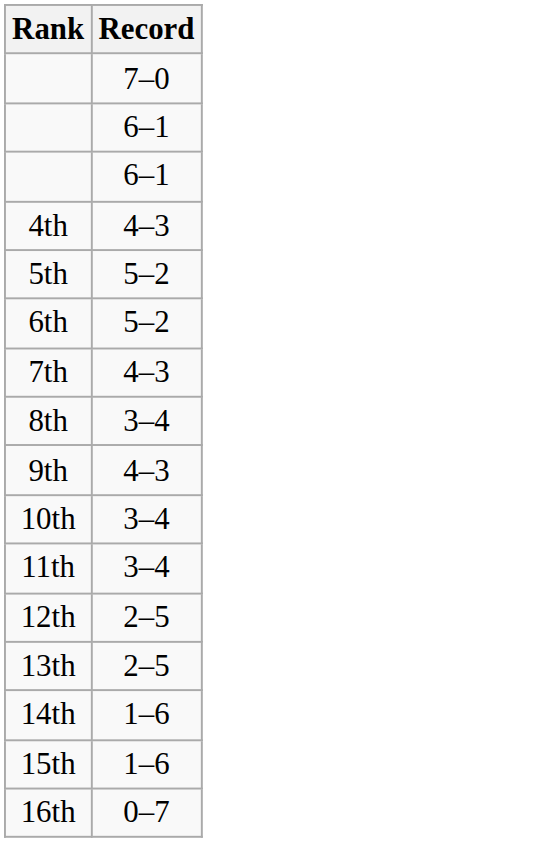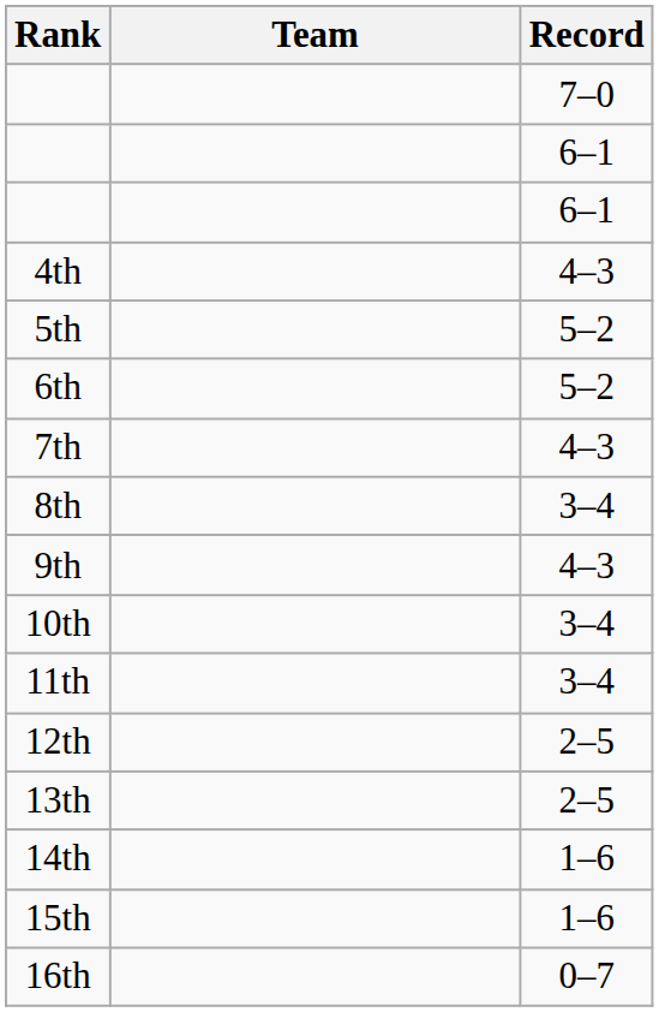+ column: Team
